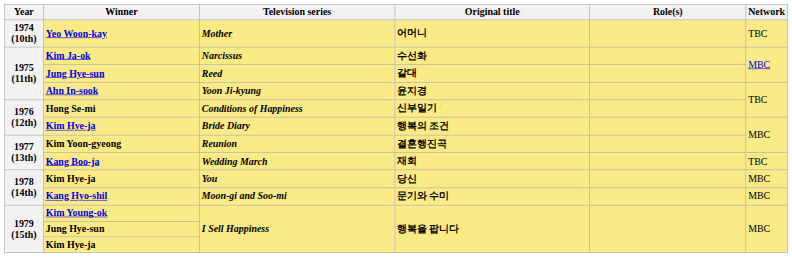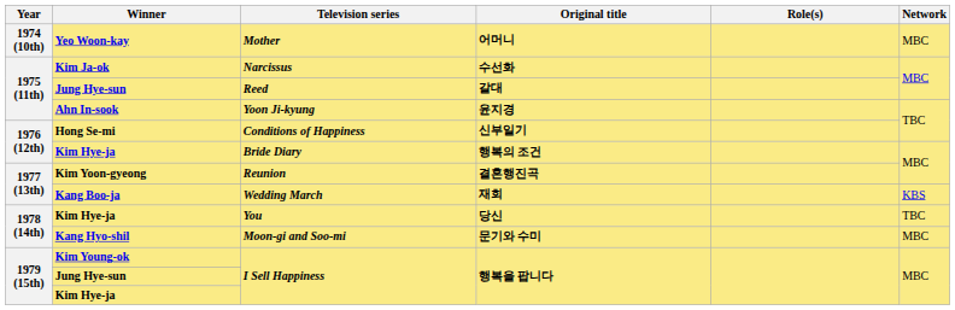Mother | Network: TBC -> MBC
Wedding March | Network: TBC -> KBS
You | Network: MBC -> TBC
